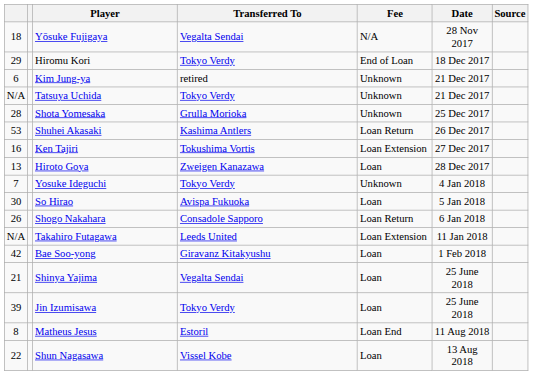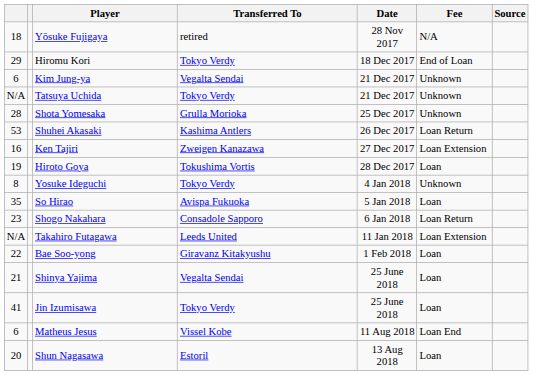columns swapped: Fee <-> Date
Yōsuke Fujigaya | Transferred To: Vegalta Sendai -> retired
Kim Jung-ya | Transferred To: retired -> Vegalta Sendai
Ken Tajiri | Transferred To: Tokushima Vortis -> Zweigen Kanazawa
Hiroto Goya | column 1: 13 -> 19
Hiroto Goya | Transferred To: Zweigen Kanazawa -> Tokushima Vortis
Yosuke Ideguchi | column 1: 7 -> 8
So Hirao | column 1: 30 -> 35
Shogo Nakahara | column 1: 26 -> 23
Bae Soo-yong | column 1: 42 -> 22
Jin Izumisawa | column 1: 39 -> 41
Matheus Jesus | column 1: 8 -> 6
Matheus Jesus | Transferred To: Estoril -> Vissel Kobe
Shun Nagasawa | column 1: 22 -> 20
Shun Nagasawa | Transferred To: Vissel Kobe -> Estoril
